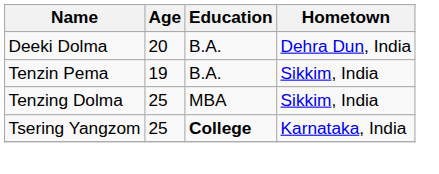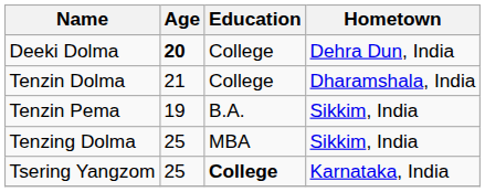Deeki Dolma | Age: normal -> bold
Deeki Dolma | Education: B.A. -> College
+ row: Tenzin Dolma | 21 | College | Dharamshala, India
